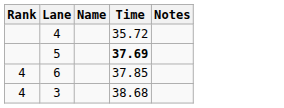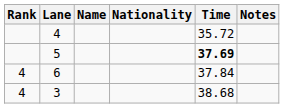+ column: Nationality
6 | Time: 37.85 -> 37.84
